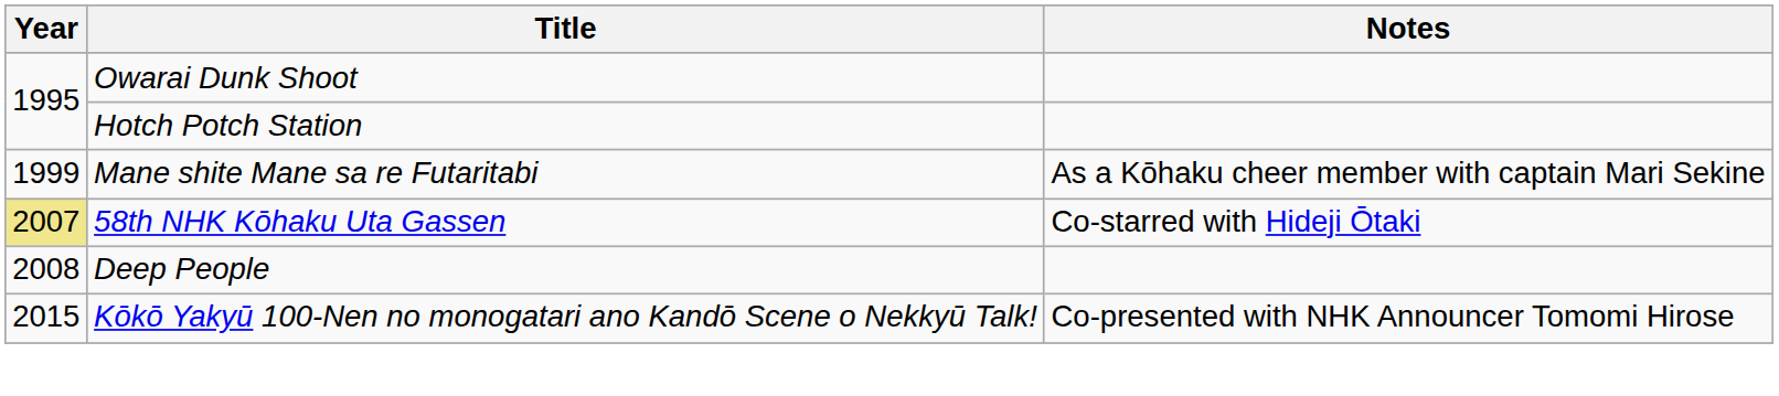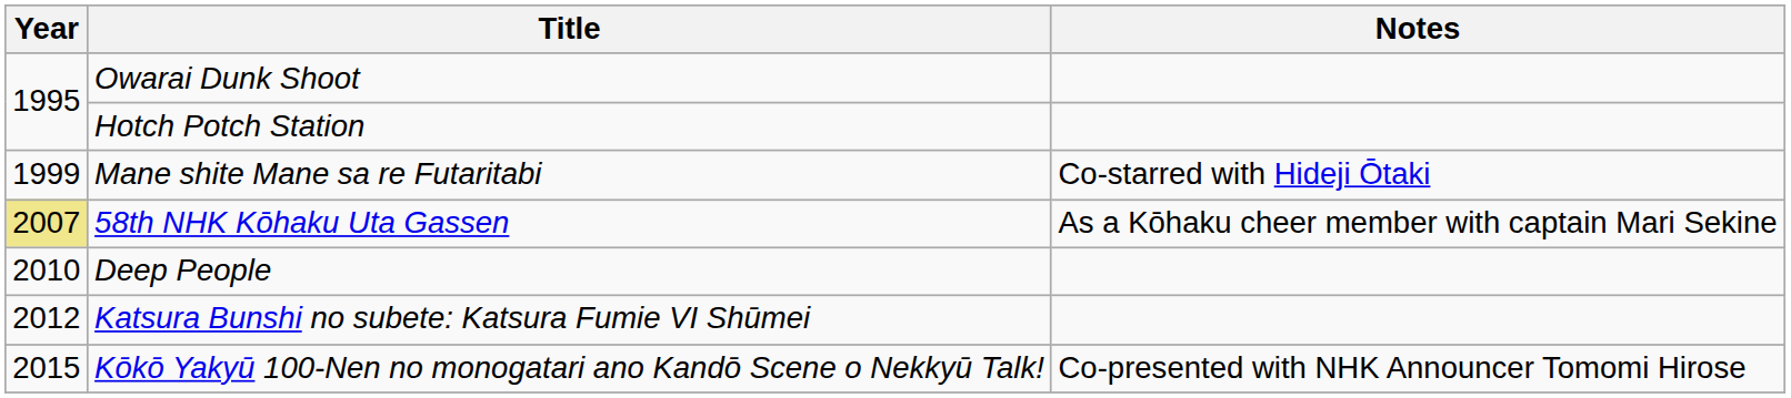Mane shite Mane sa re Futaritabi | Notes: As a Kōhaku cheer member with captain Mari Sekine -> Co-starred with Hideji Ōtaki
58th NHK Kōhaku Uta Gassen | Notes: Co-starred with Hideji Ōtaki -> As a Kōhaku cheer member with captain Mari Sekine
Deep People | Year: 2008 -> 2010
+ row: 2012 | Katsura Bunshi no subete: Katsura Fumie VI Shūmei
